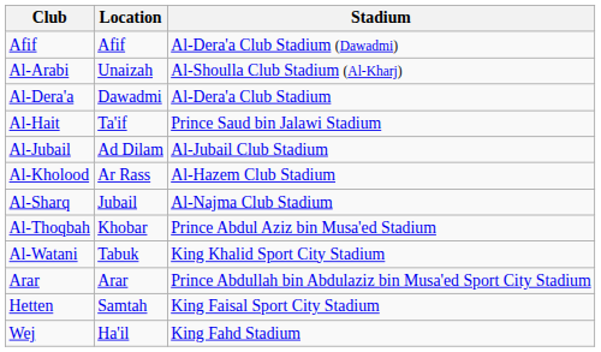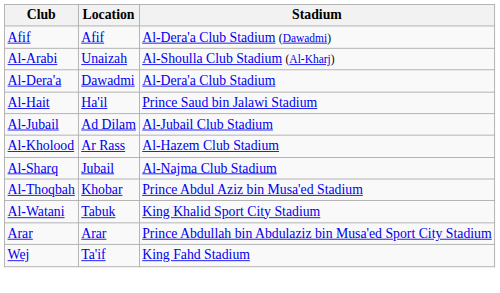Al-Hait | Location: Ta'if -> Ha'il
- row: Hetten | Samtah | King Faisal Sport City Stadium
Wej | Location: Ha'il -> Ta'if
